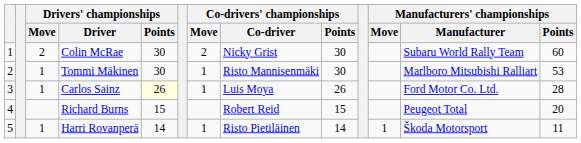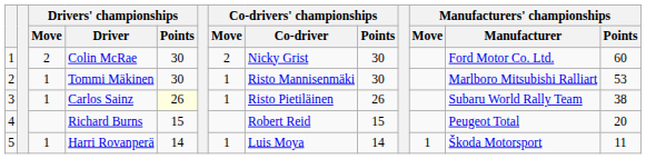Colin McRae | Manufacturers' championships / Manufacturer: Subaru World Rally Team -> Ford Motor Co. Ltd.
Carlos Sainz | Co-drivers' championships / Co-driver: Luis Moya -> Risto Pietiläinen
Carlos Sainz | Manufacturers' championships / Manufacturer: Ford Motor Co. Ltd. -> Subaru World Rally Team
Carlos Sainz | Manufacturers' championships / Points: 28 -> 38
Harri Rovanperä | Co-drivers' championships / Co-driver: Risto Pietiläinen -> Luis Moya
